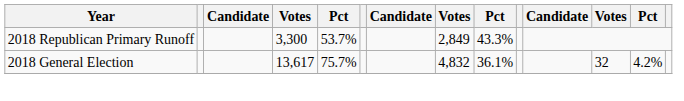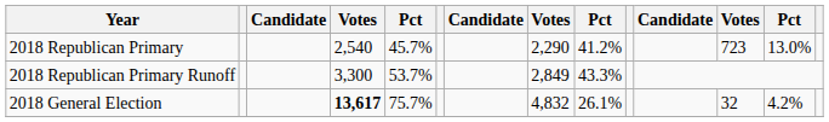+ row: 2018 Republican Primary | 2,540 | 45.7% | 2,290 | 41.2% | 723 | 13.0%
2018 General Election | column 4: normal -> bold
2018 General Election | column 9: 36.1% -> 26.1%
